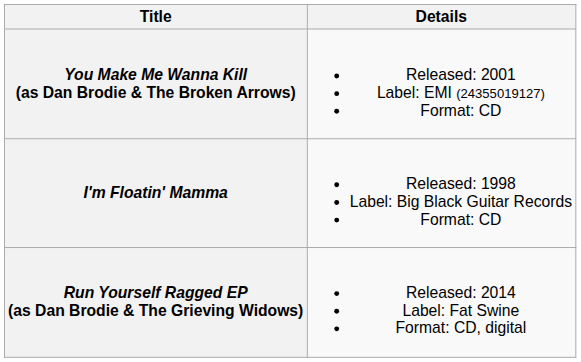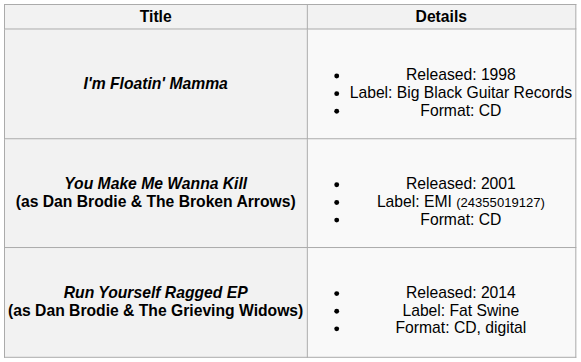rows swapped: I'm Floatin' Mamma <-> You Make Me Wanna Kill (as Dan Brodie & The Broken Arrows)
